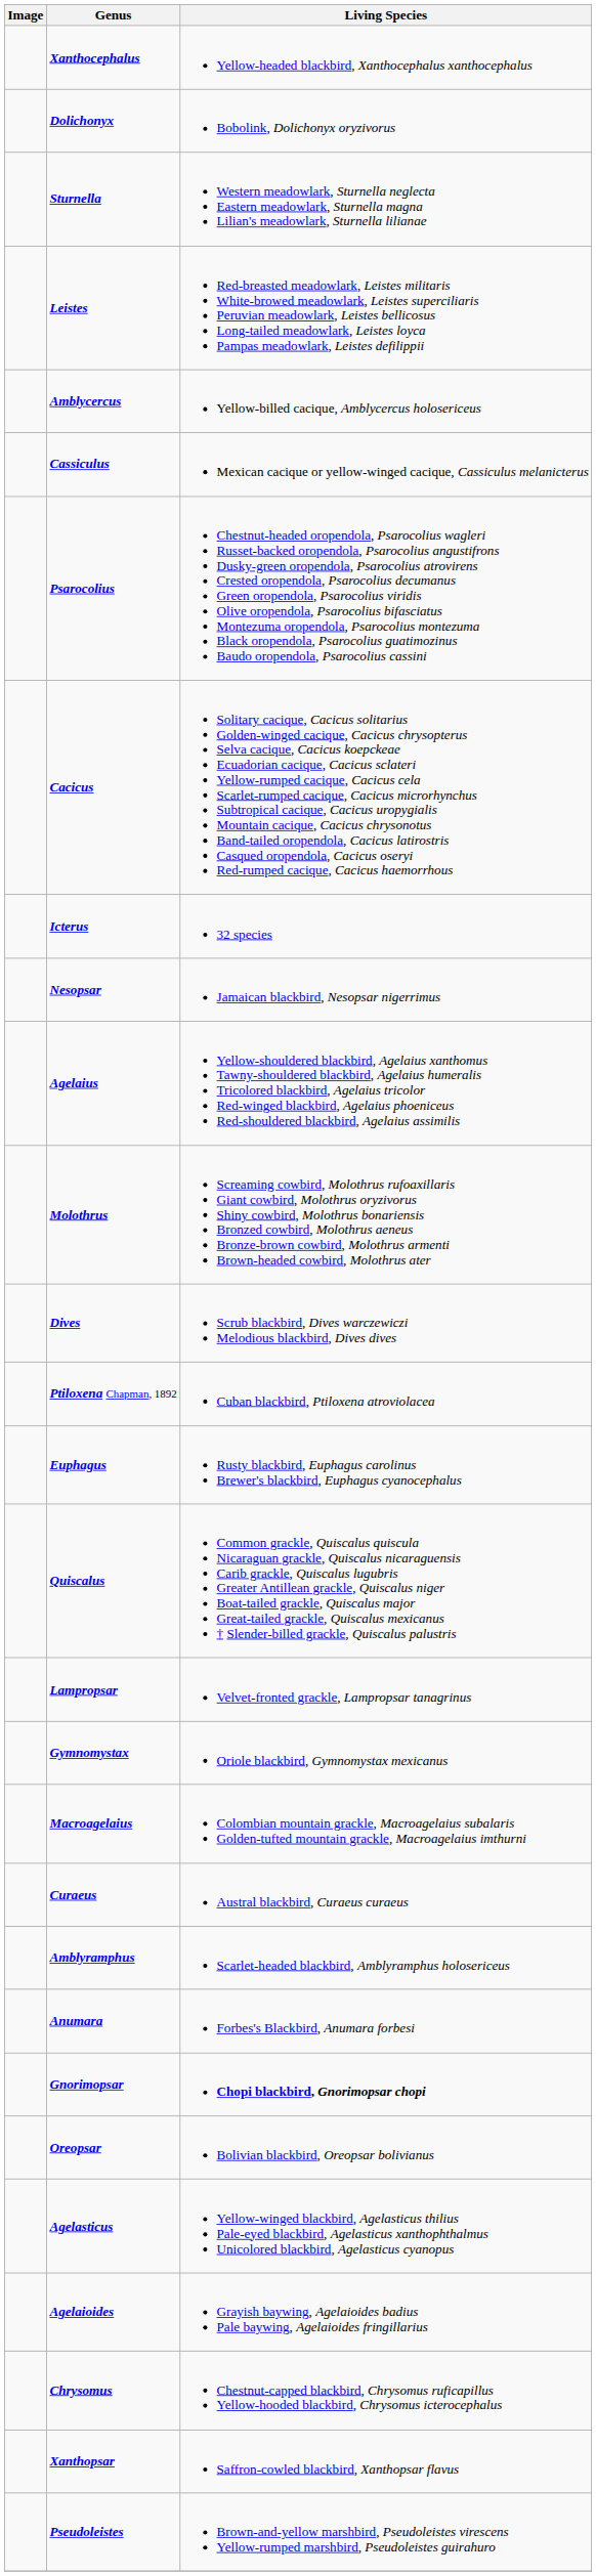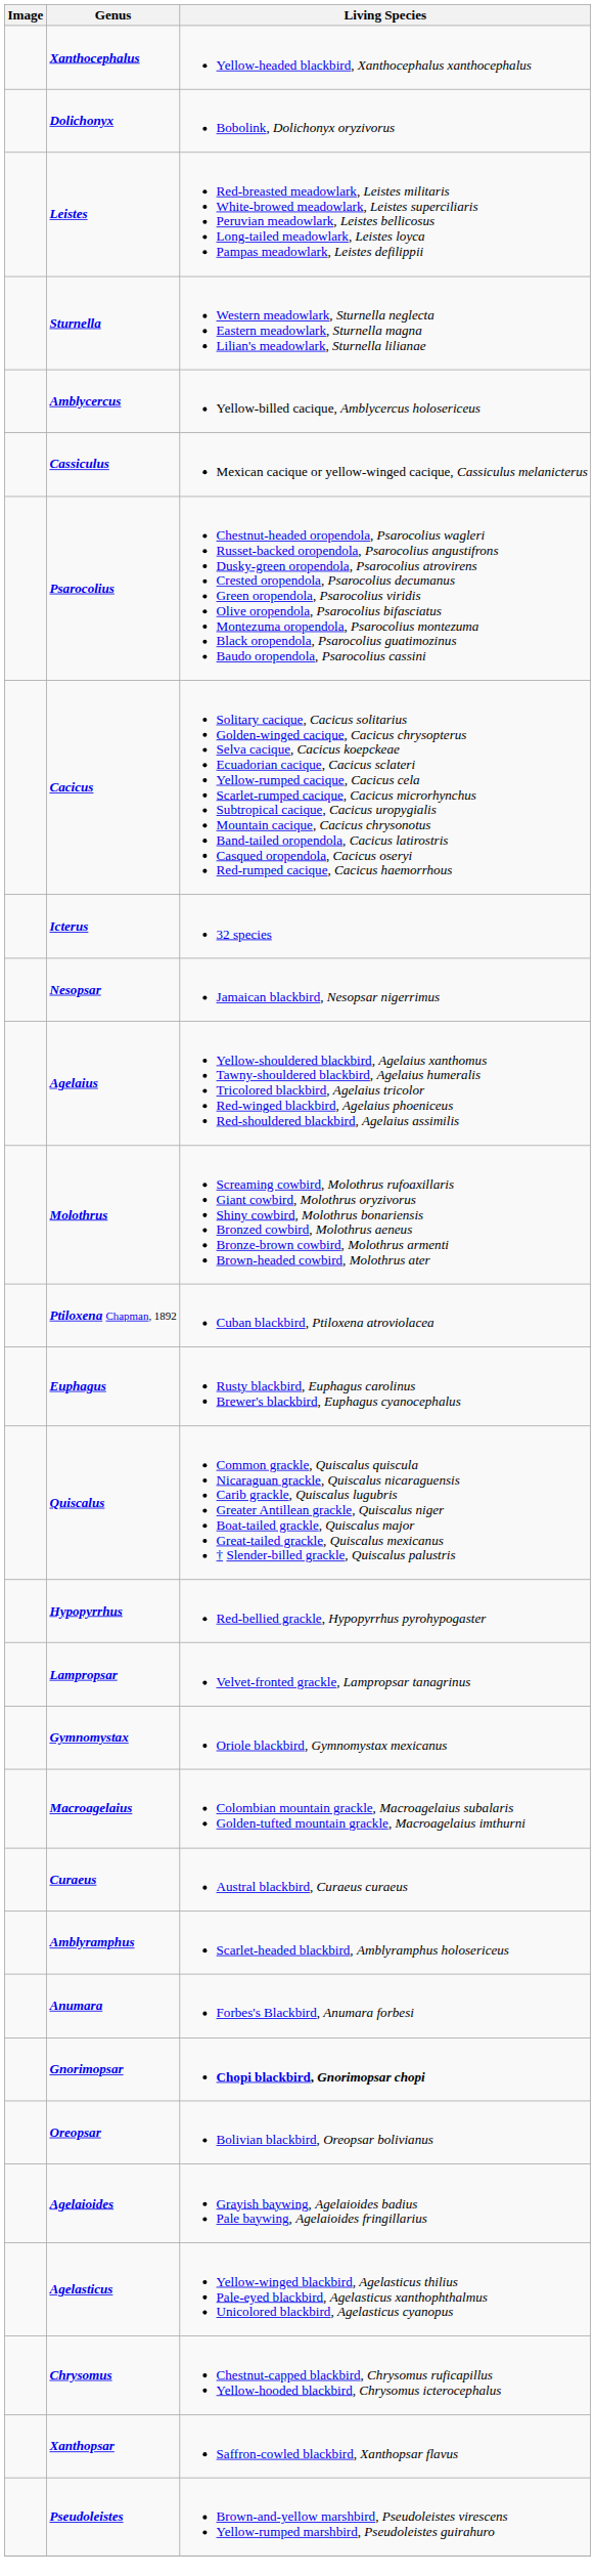rows swapped: Sturnella <-> Leistes
- row: Dives | Scrub blackbird, Dives warczewiczi Melodious blackbird, Dives dives
+ row: Hypopyrrhus | Red-bellied grackle, Hypopyrrhus pyrohypogaster
rows swapped: Agelaioides <-> Agelasticus
